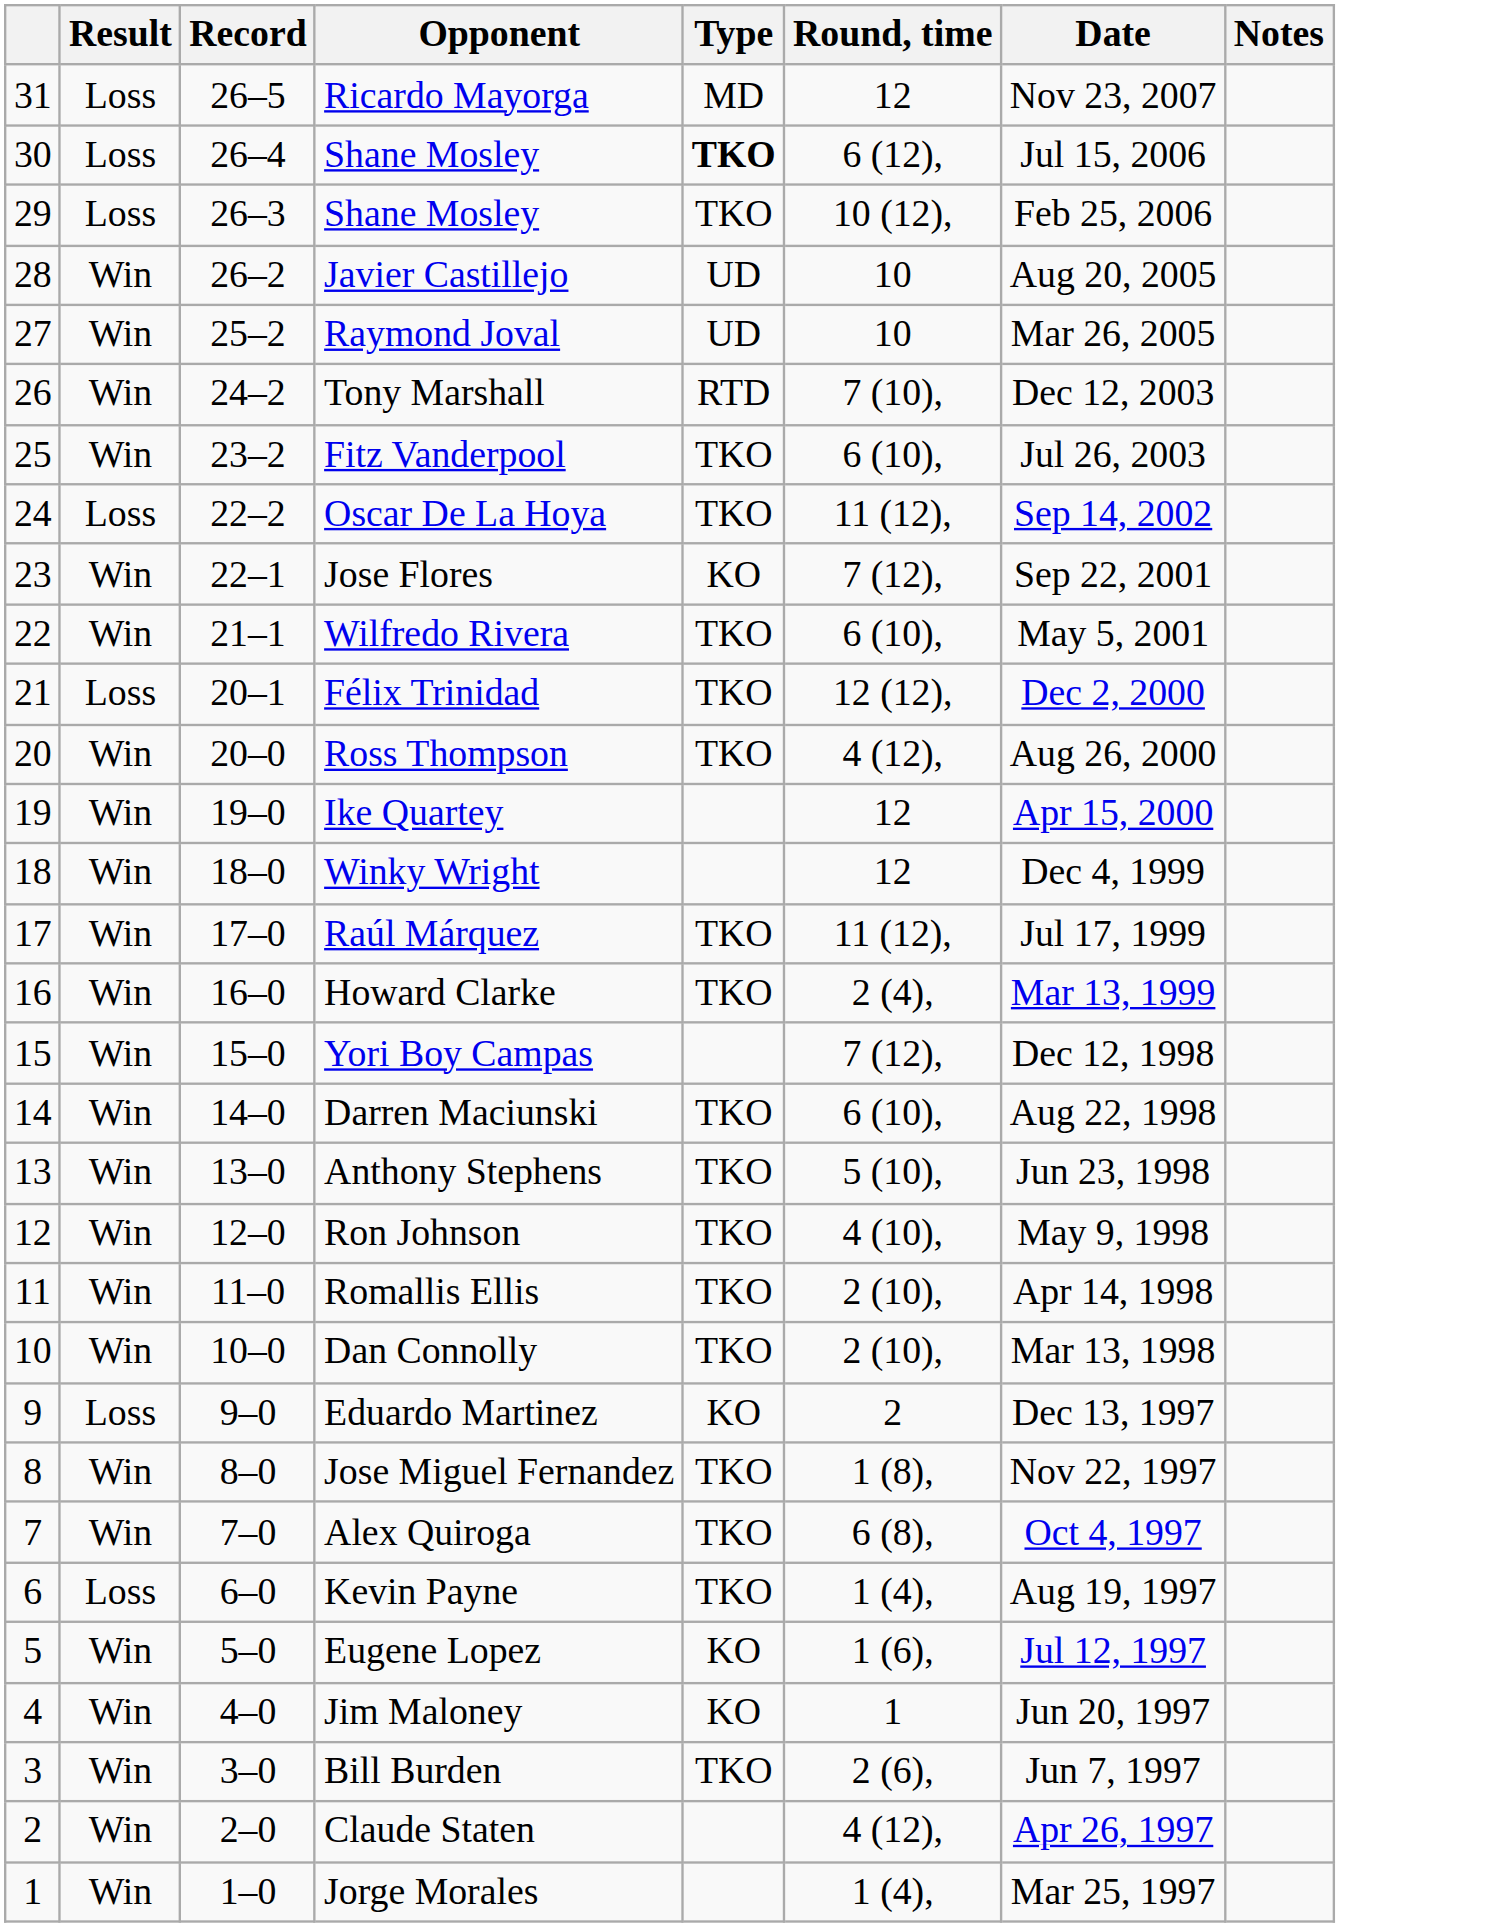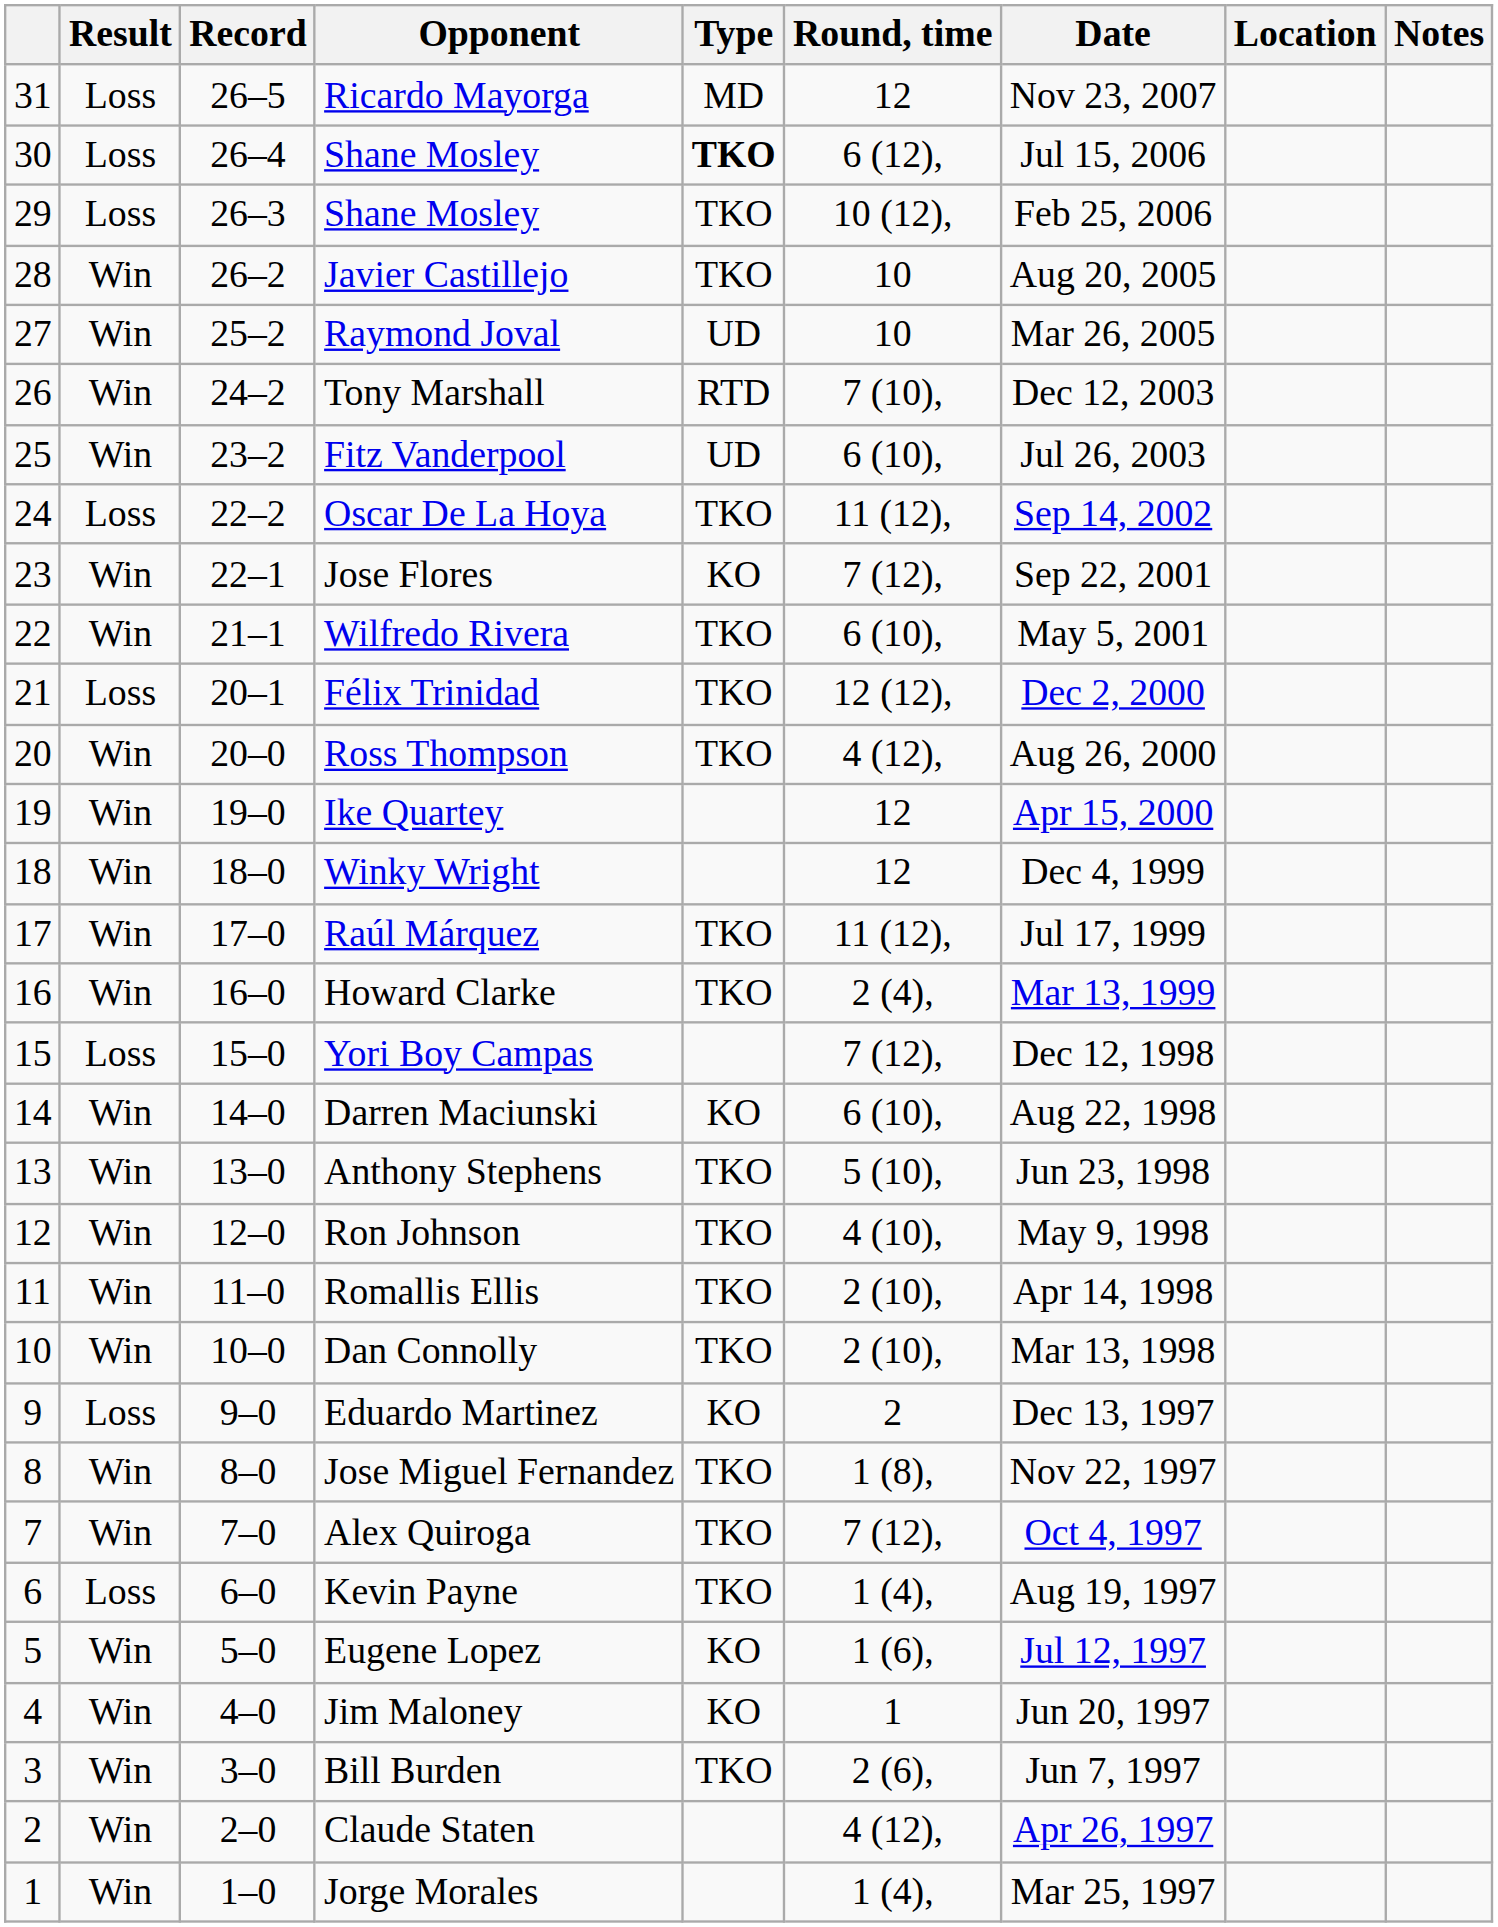+ column: Location
Javier Castillejo | Type: UD -> TKO
Fitz Vanderpool | Type: TKO -> UD
Yori Boy Campas | Result: Win -> Loss
Darren Maciunski | Type: TKO -> KO
Alex Quiroga | Round, time: 6 (8), -> 7 (12),
